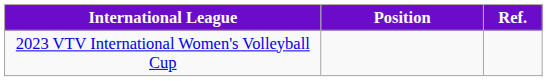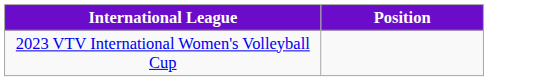- column: Ref.
